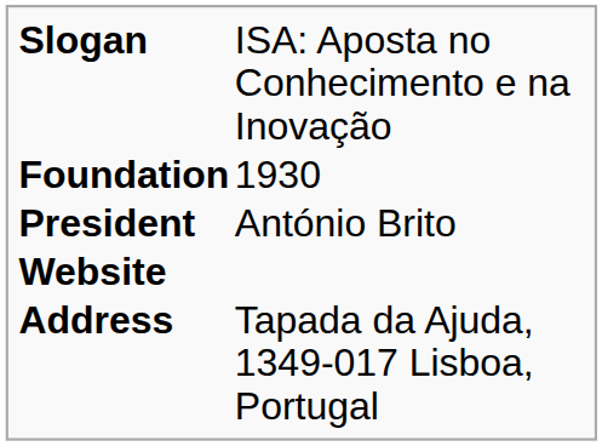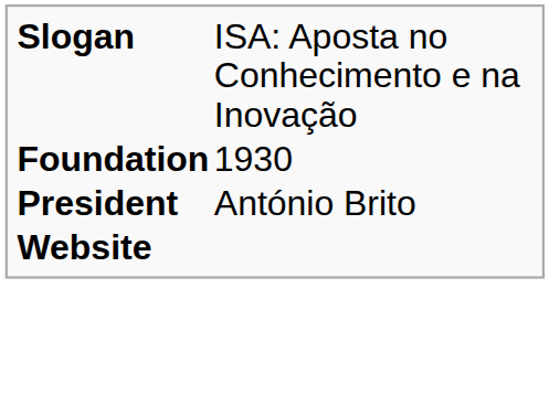- row: Address | Tapada da Ajuda, 1349-017 Lisboa, Portugal
